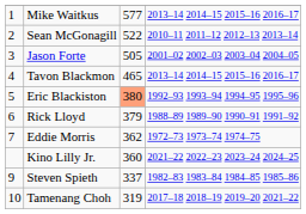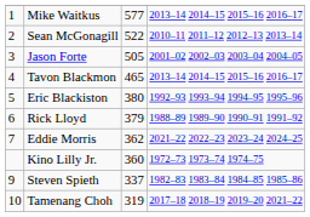Eric Blackiston | column 3: lightsalmon background -> no background
Eddie Morris | column 4: 1972–73 1973–74 1974–75 -> 2021–22 2022–23 2023–24 2024–25
Kino Lilly Jr. | column 4: 2021–22 2022–23 2023–24 2024–25 -> 1972–73 1973–74 1974–75
